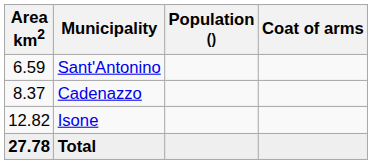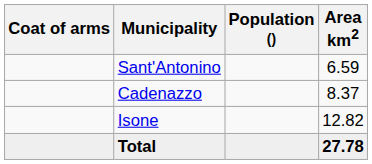columns swapped: Coat of arms <-> Area km2
